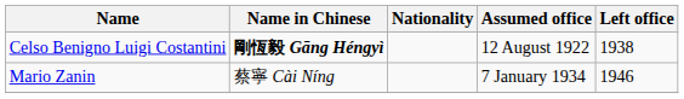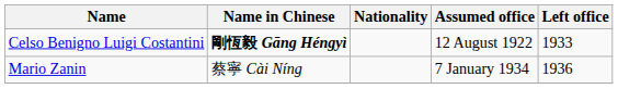Celso Benigno Luigi Costantini | Left office: 1938 -> 1933
Mario Zanin | Left office: 1946 -> 1936
